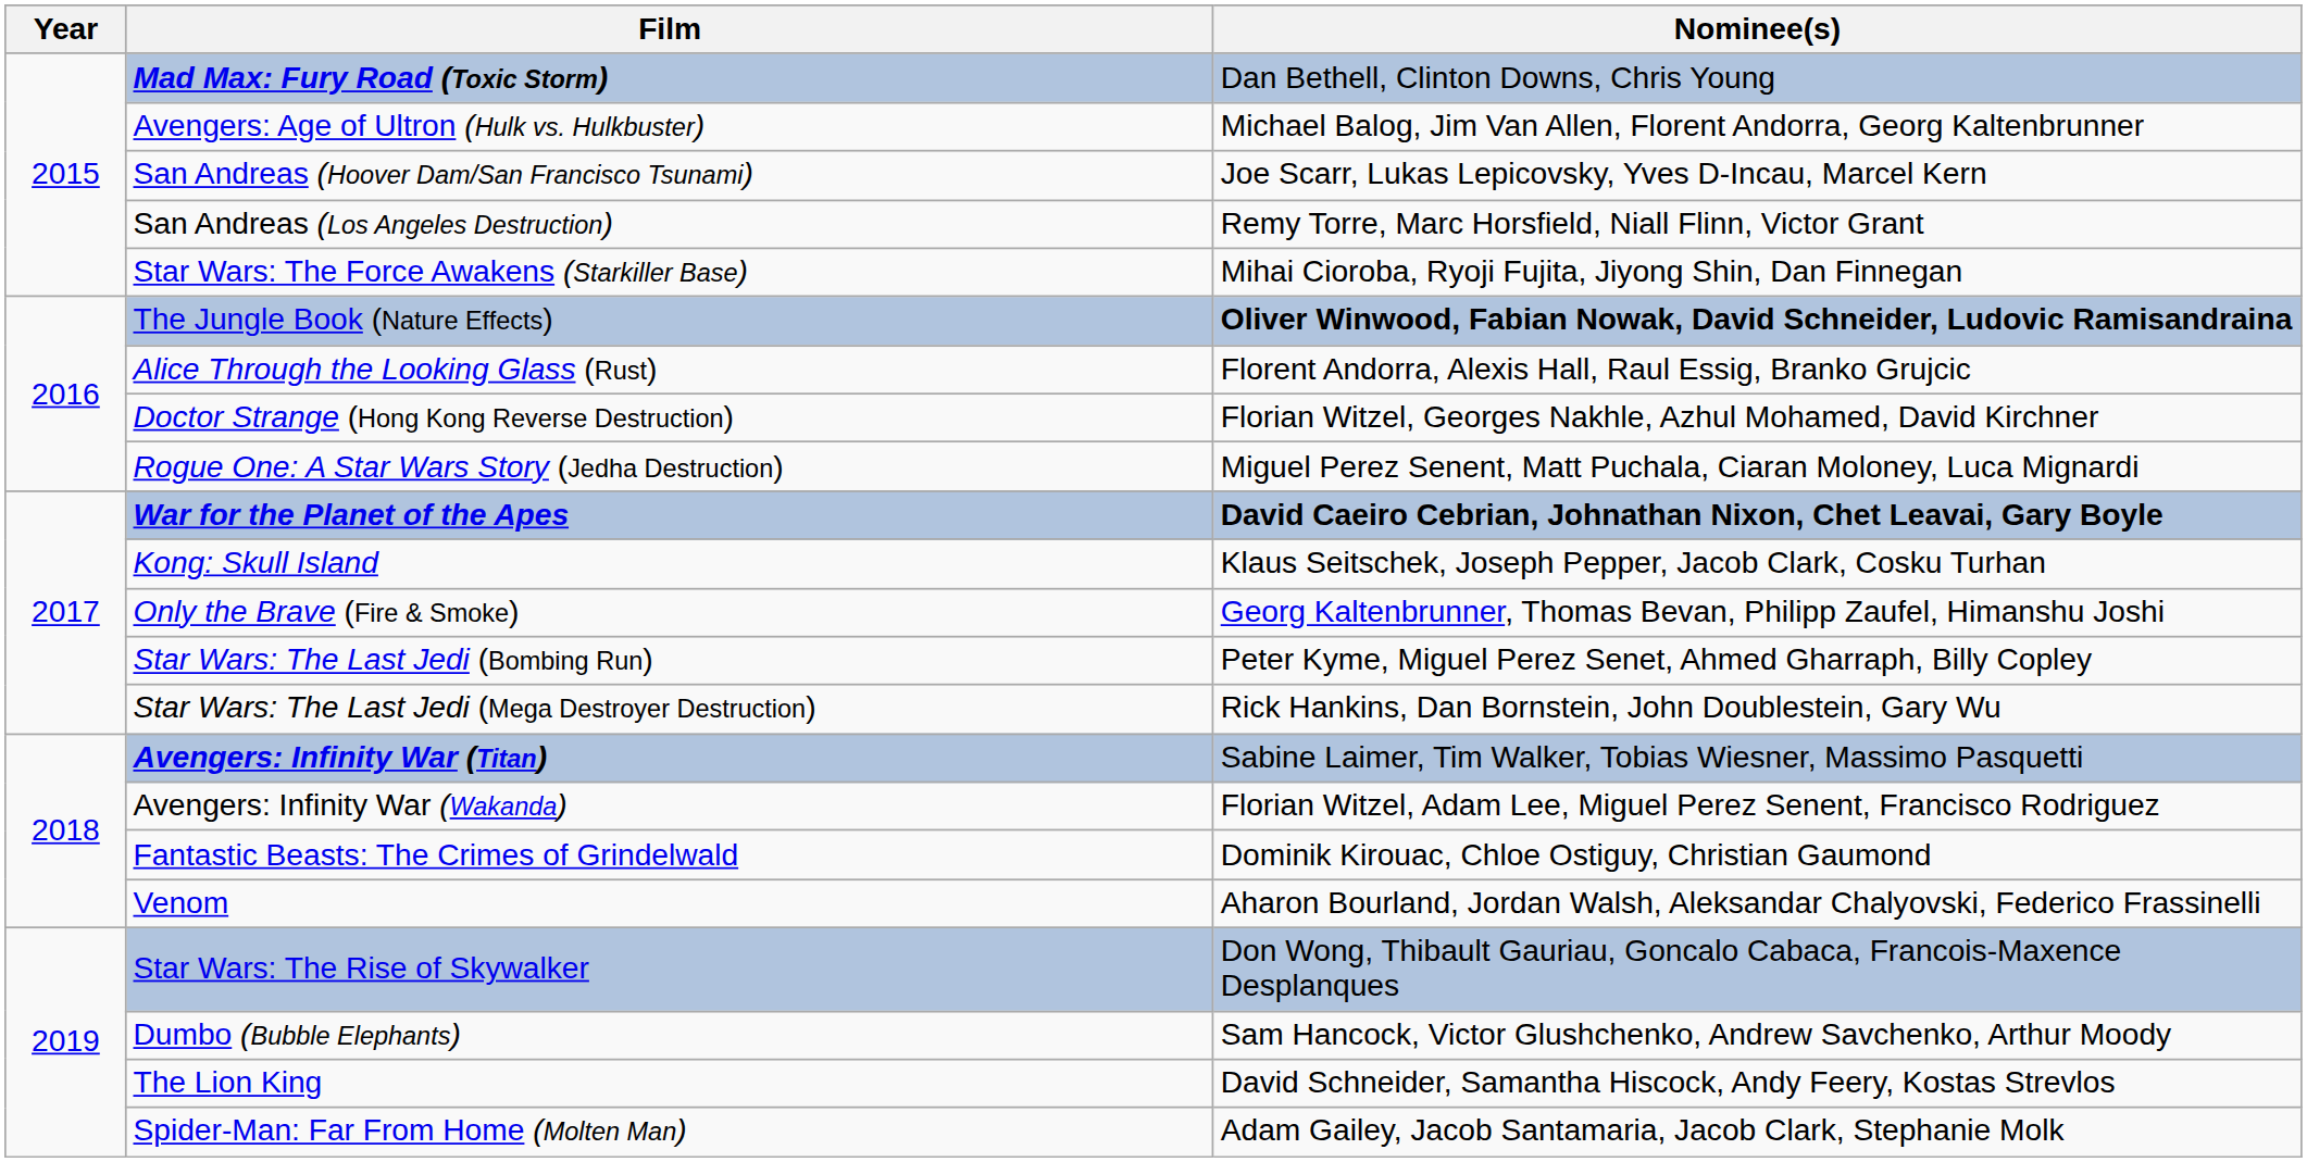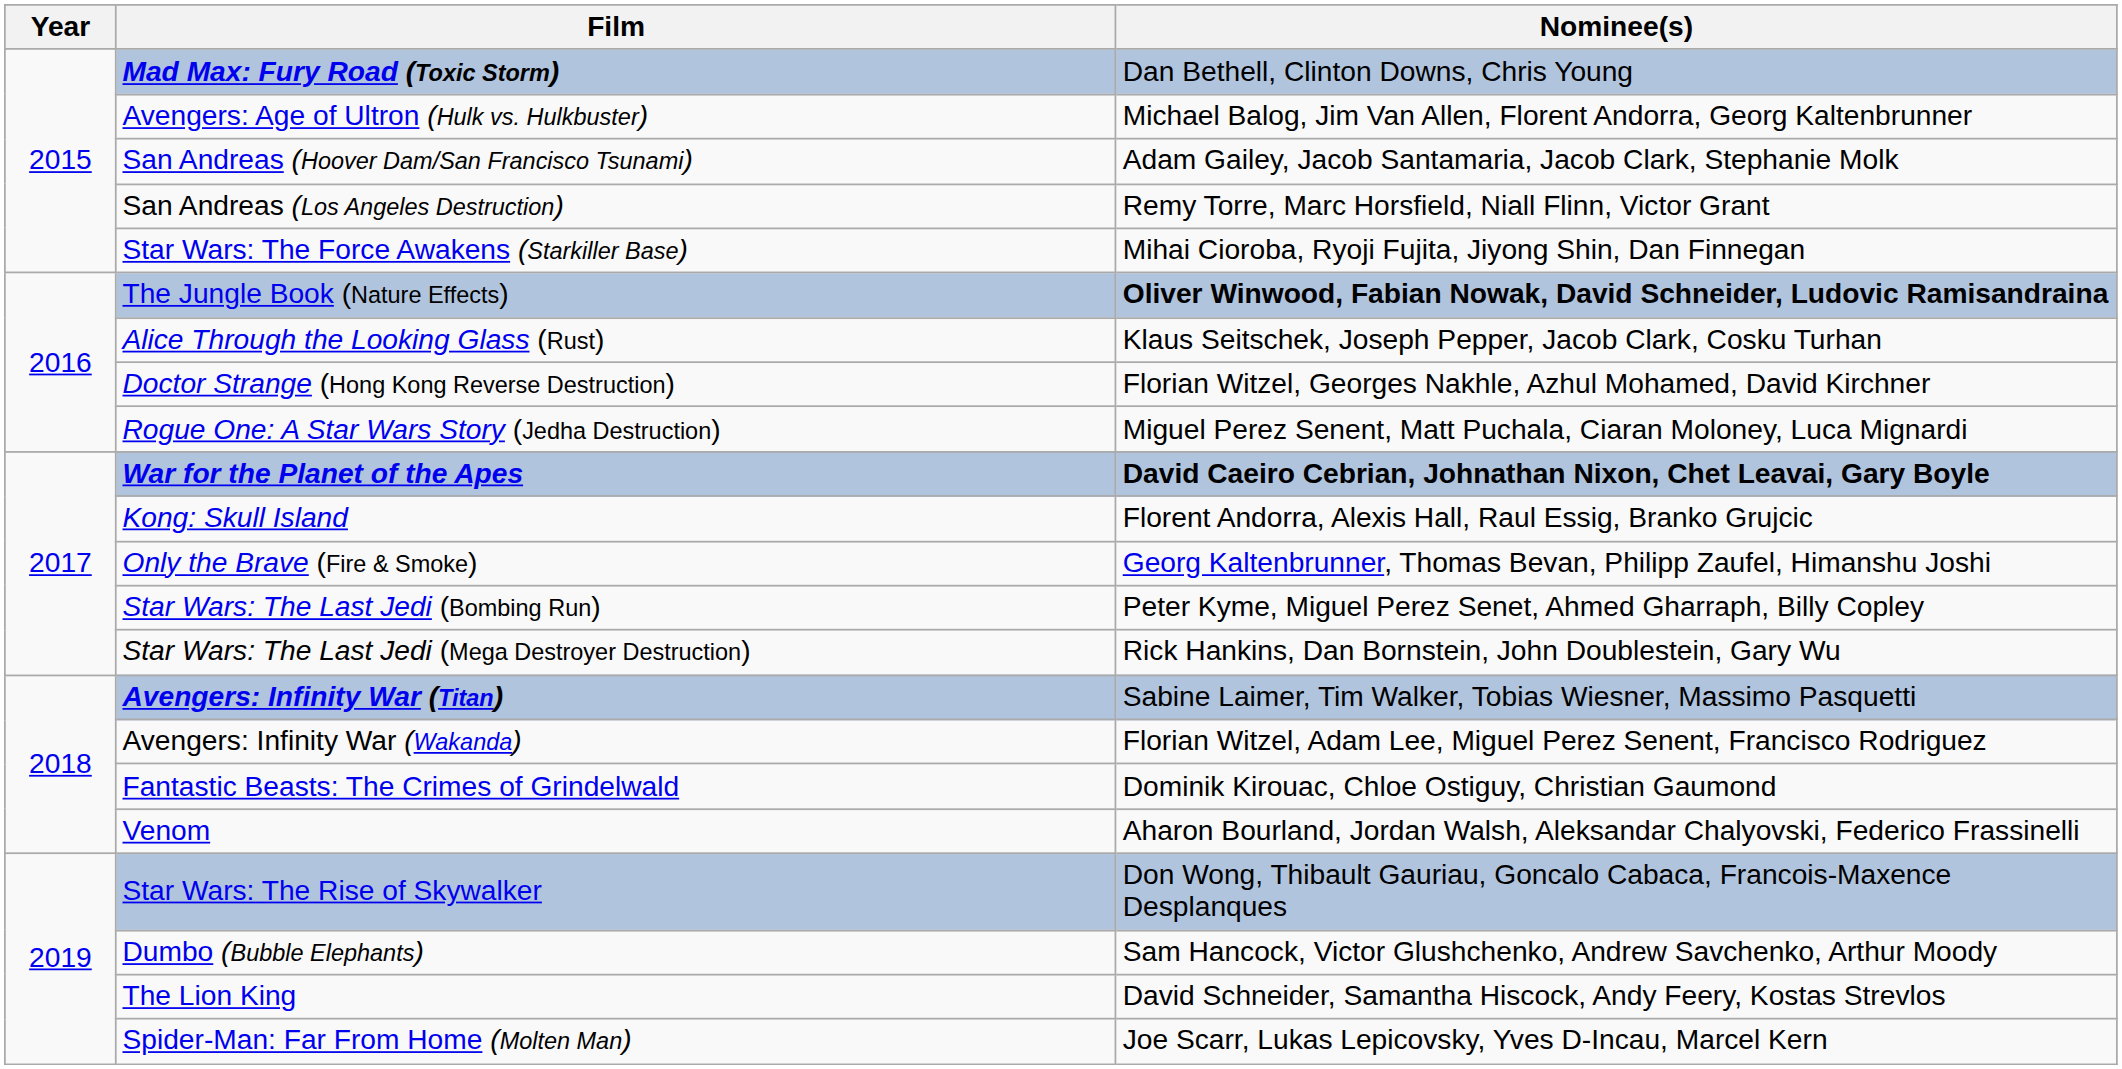San Andreas (Hoover Dam/San Francisco Tsunami) | Nominee(s): Joe Scarr, Lukas Lepicovsky, Yves D-Incau, Marcel Kern -> Adam Gailey, Jacob Santamaria, Jacob Clark, Stephanie Molk
Alice Through the Looking Glass (Rust) | Nominee(s): Florent Andorra, Alexis Hall, Raul Essig, Branko Grujcic -> Klaus Seitschek, Joseph Pepper, Jacob Clark, Cosku Turhan
Kong: Skull Island | Nominee(s): Klaus Seitschek, Joseph Pepper, Jacob Clark, Cosku Turhan -> Florent Andorra, Alexis Hall, Raul Essig, Branko Grujcic
Spider-Man: Far From Home (Molten Man) | Nominee(s): Adam Gailey, Jacob Santamaria, Jacob Clark, Stephanie Molk -> Joe Scarr, Lukas Lepicovsky, Yves D-Incau, Marcel Kern
